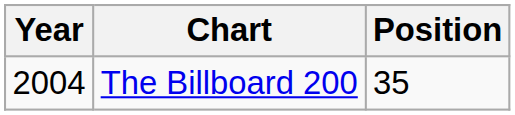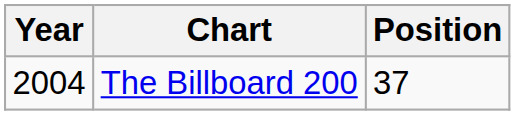The Billboard 200 | Position: 35 -> 37
